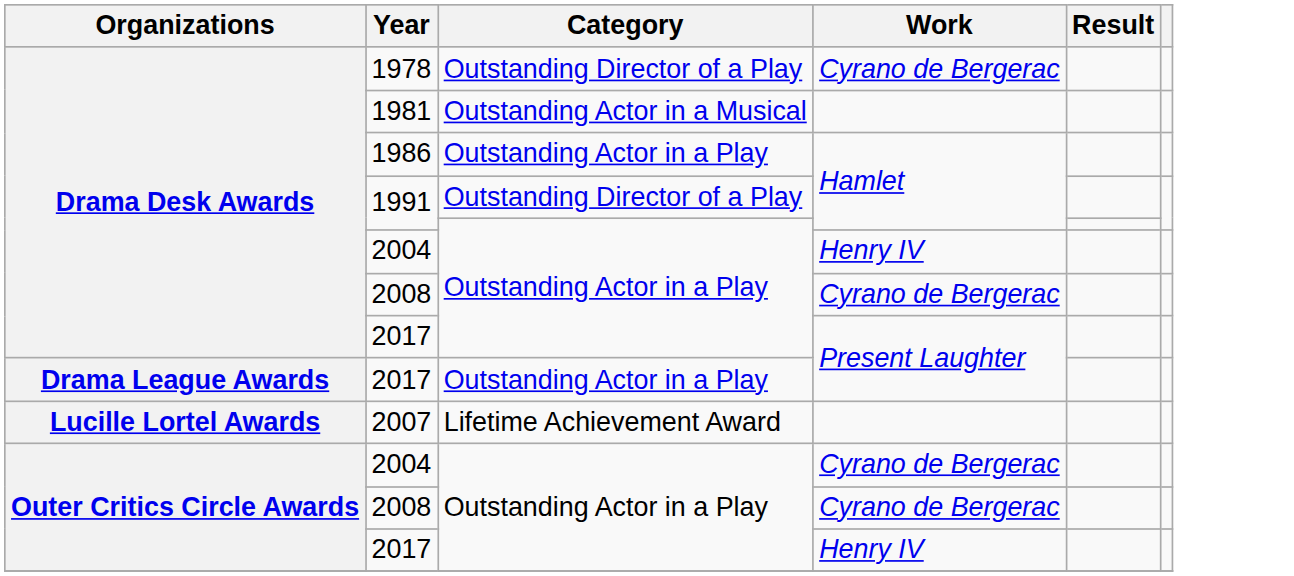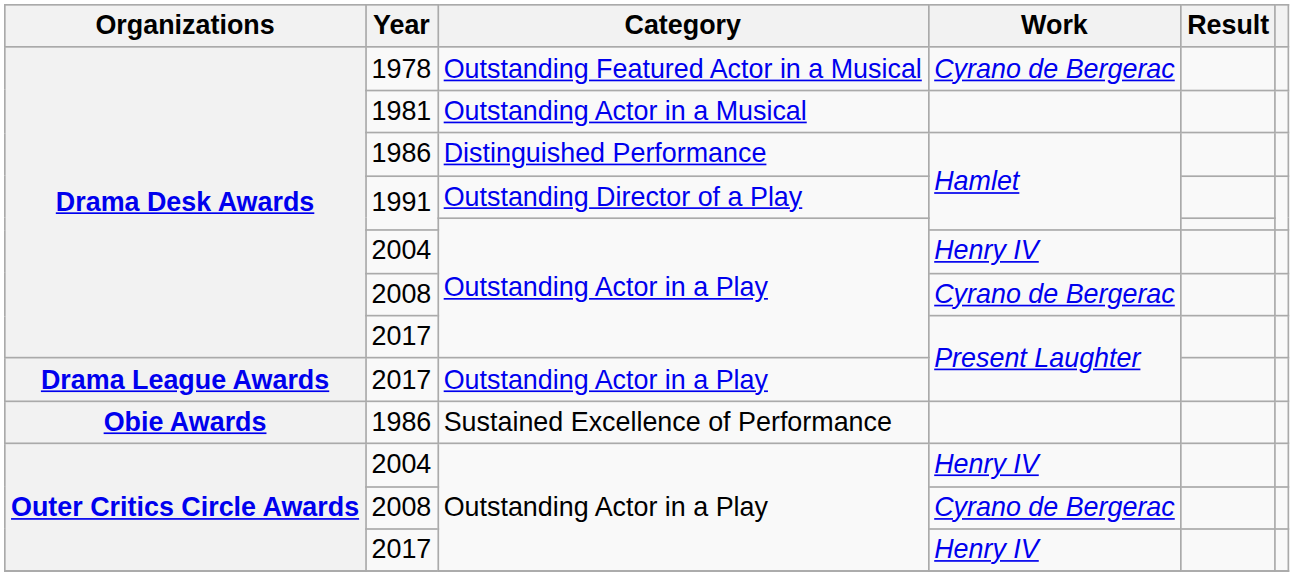1978 | Category: Outstanding Director of a Play -> Outstanding Featured Actor in a Musical
Drama Desk Awards / 1986 | Category: Outstanding Actor in a Play -> Distinguished Performance
- row: Lucille Lortel Awards | 2007 | Lifetime Achievement Award
+ row: Obie Awards | 1986 | Sustained Excellence of Performance
Outer Critics Circle Awards / 2004 | Work: Cyrano de Bergerac -> Henry IV
